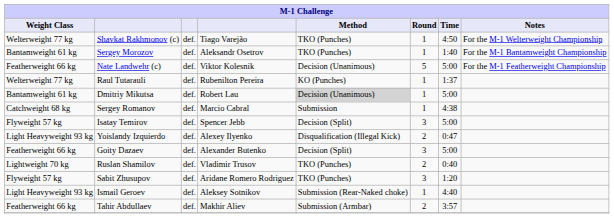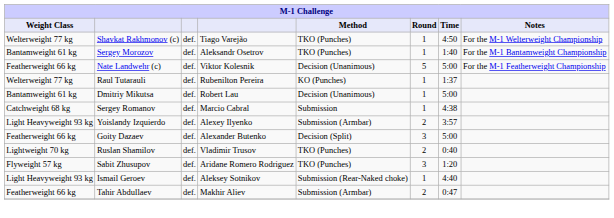Dmitriy Mikutsa | Method: lightgrey background -> no background
- row: Flyweight 57 kg | Isatay Temirov | def. | Spencer Jebb | Decision (Split) | 3 | 5:00
Yoislandy Izquierdo | Method: Disqualification (Illegal Kick) -> Submission (Armbar)
Yoislandy Izquierdo | Time: 0:47 -> 3:57
Tahir Abdullaev | Time: 3:57 -> 0:47
